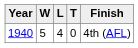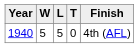1940 | L: 4 -> 5
